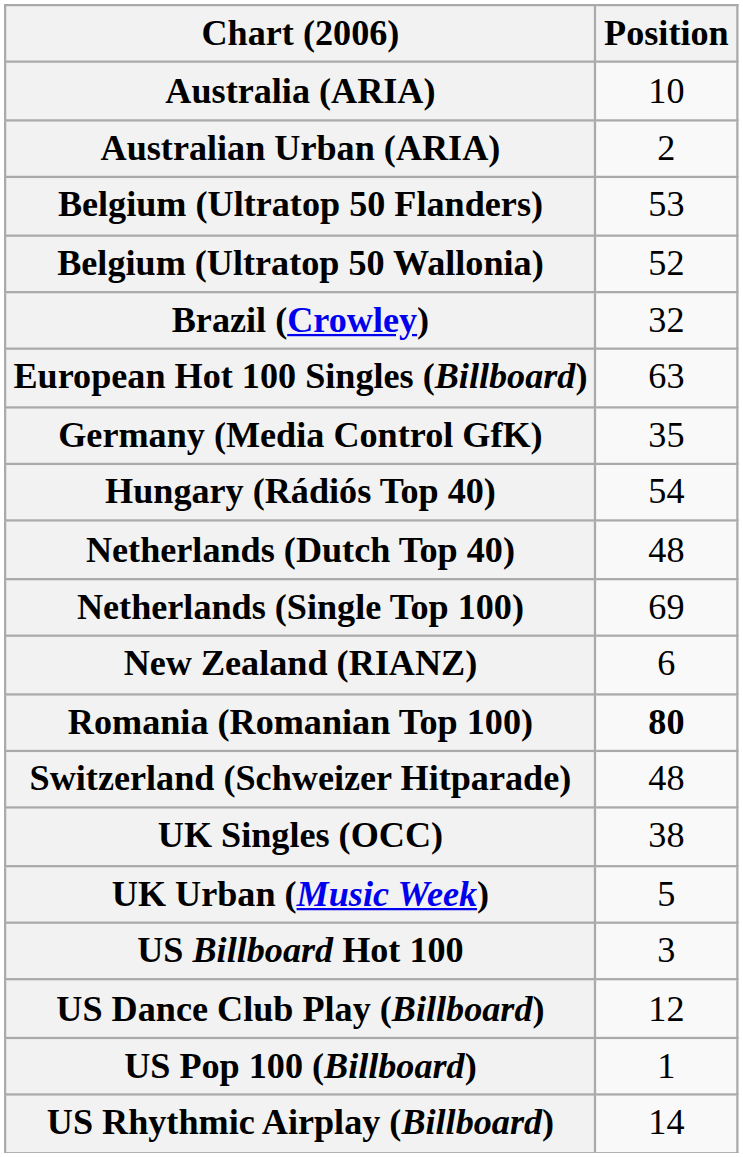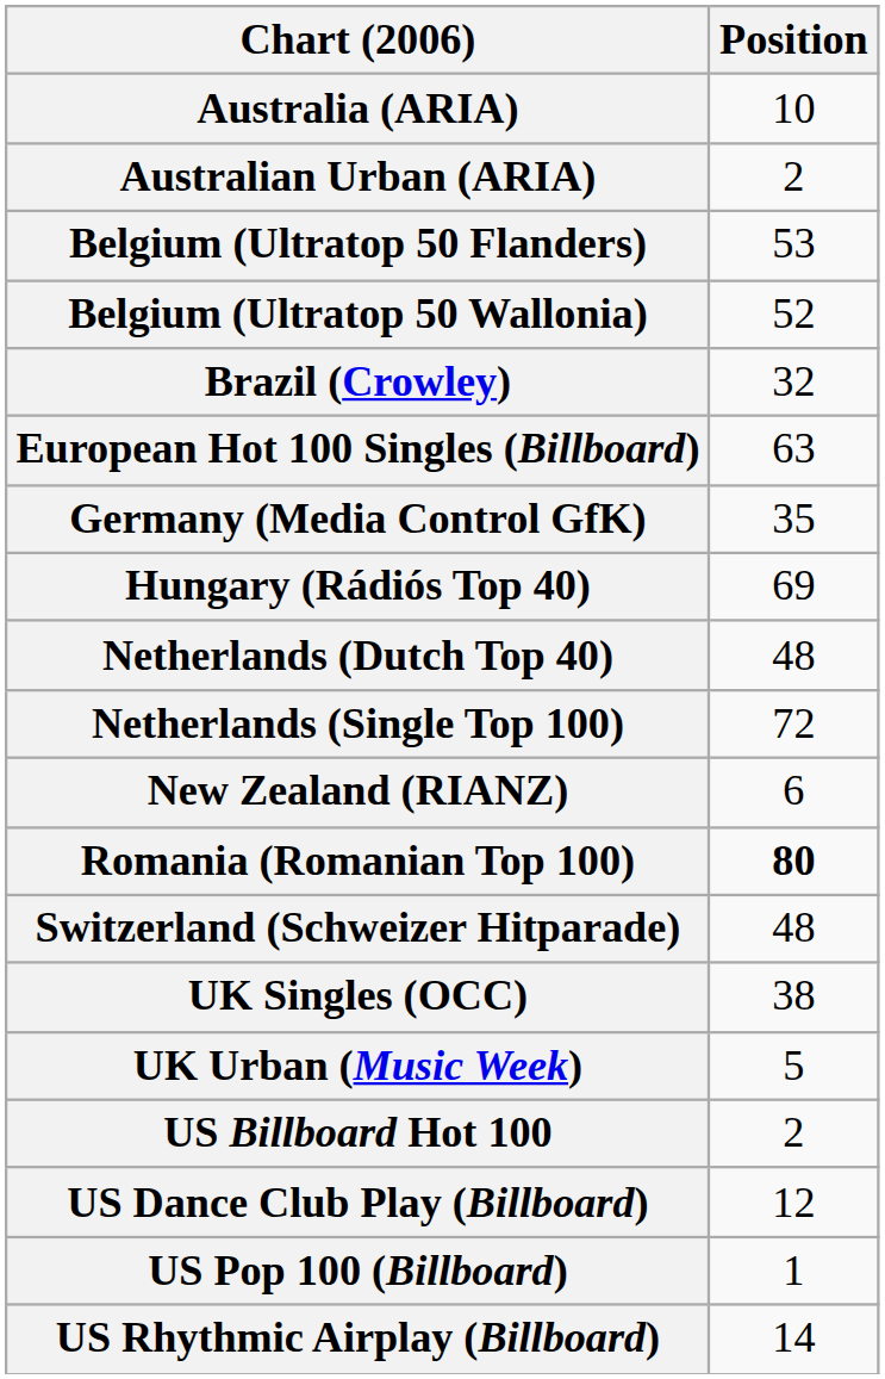Hungary (Rádiós Top 40) | Position: 54 -> 69
Netherlands (Single Top 100) | Position: 69 -> 72
US Billboard Hot 100 | Position: 3 -> 2
